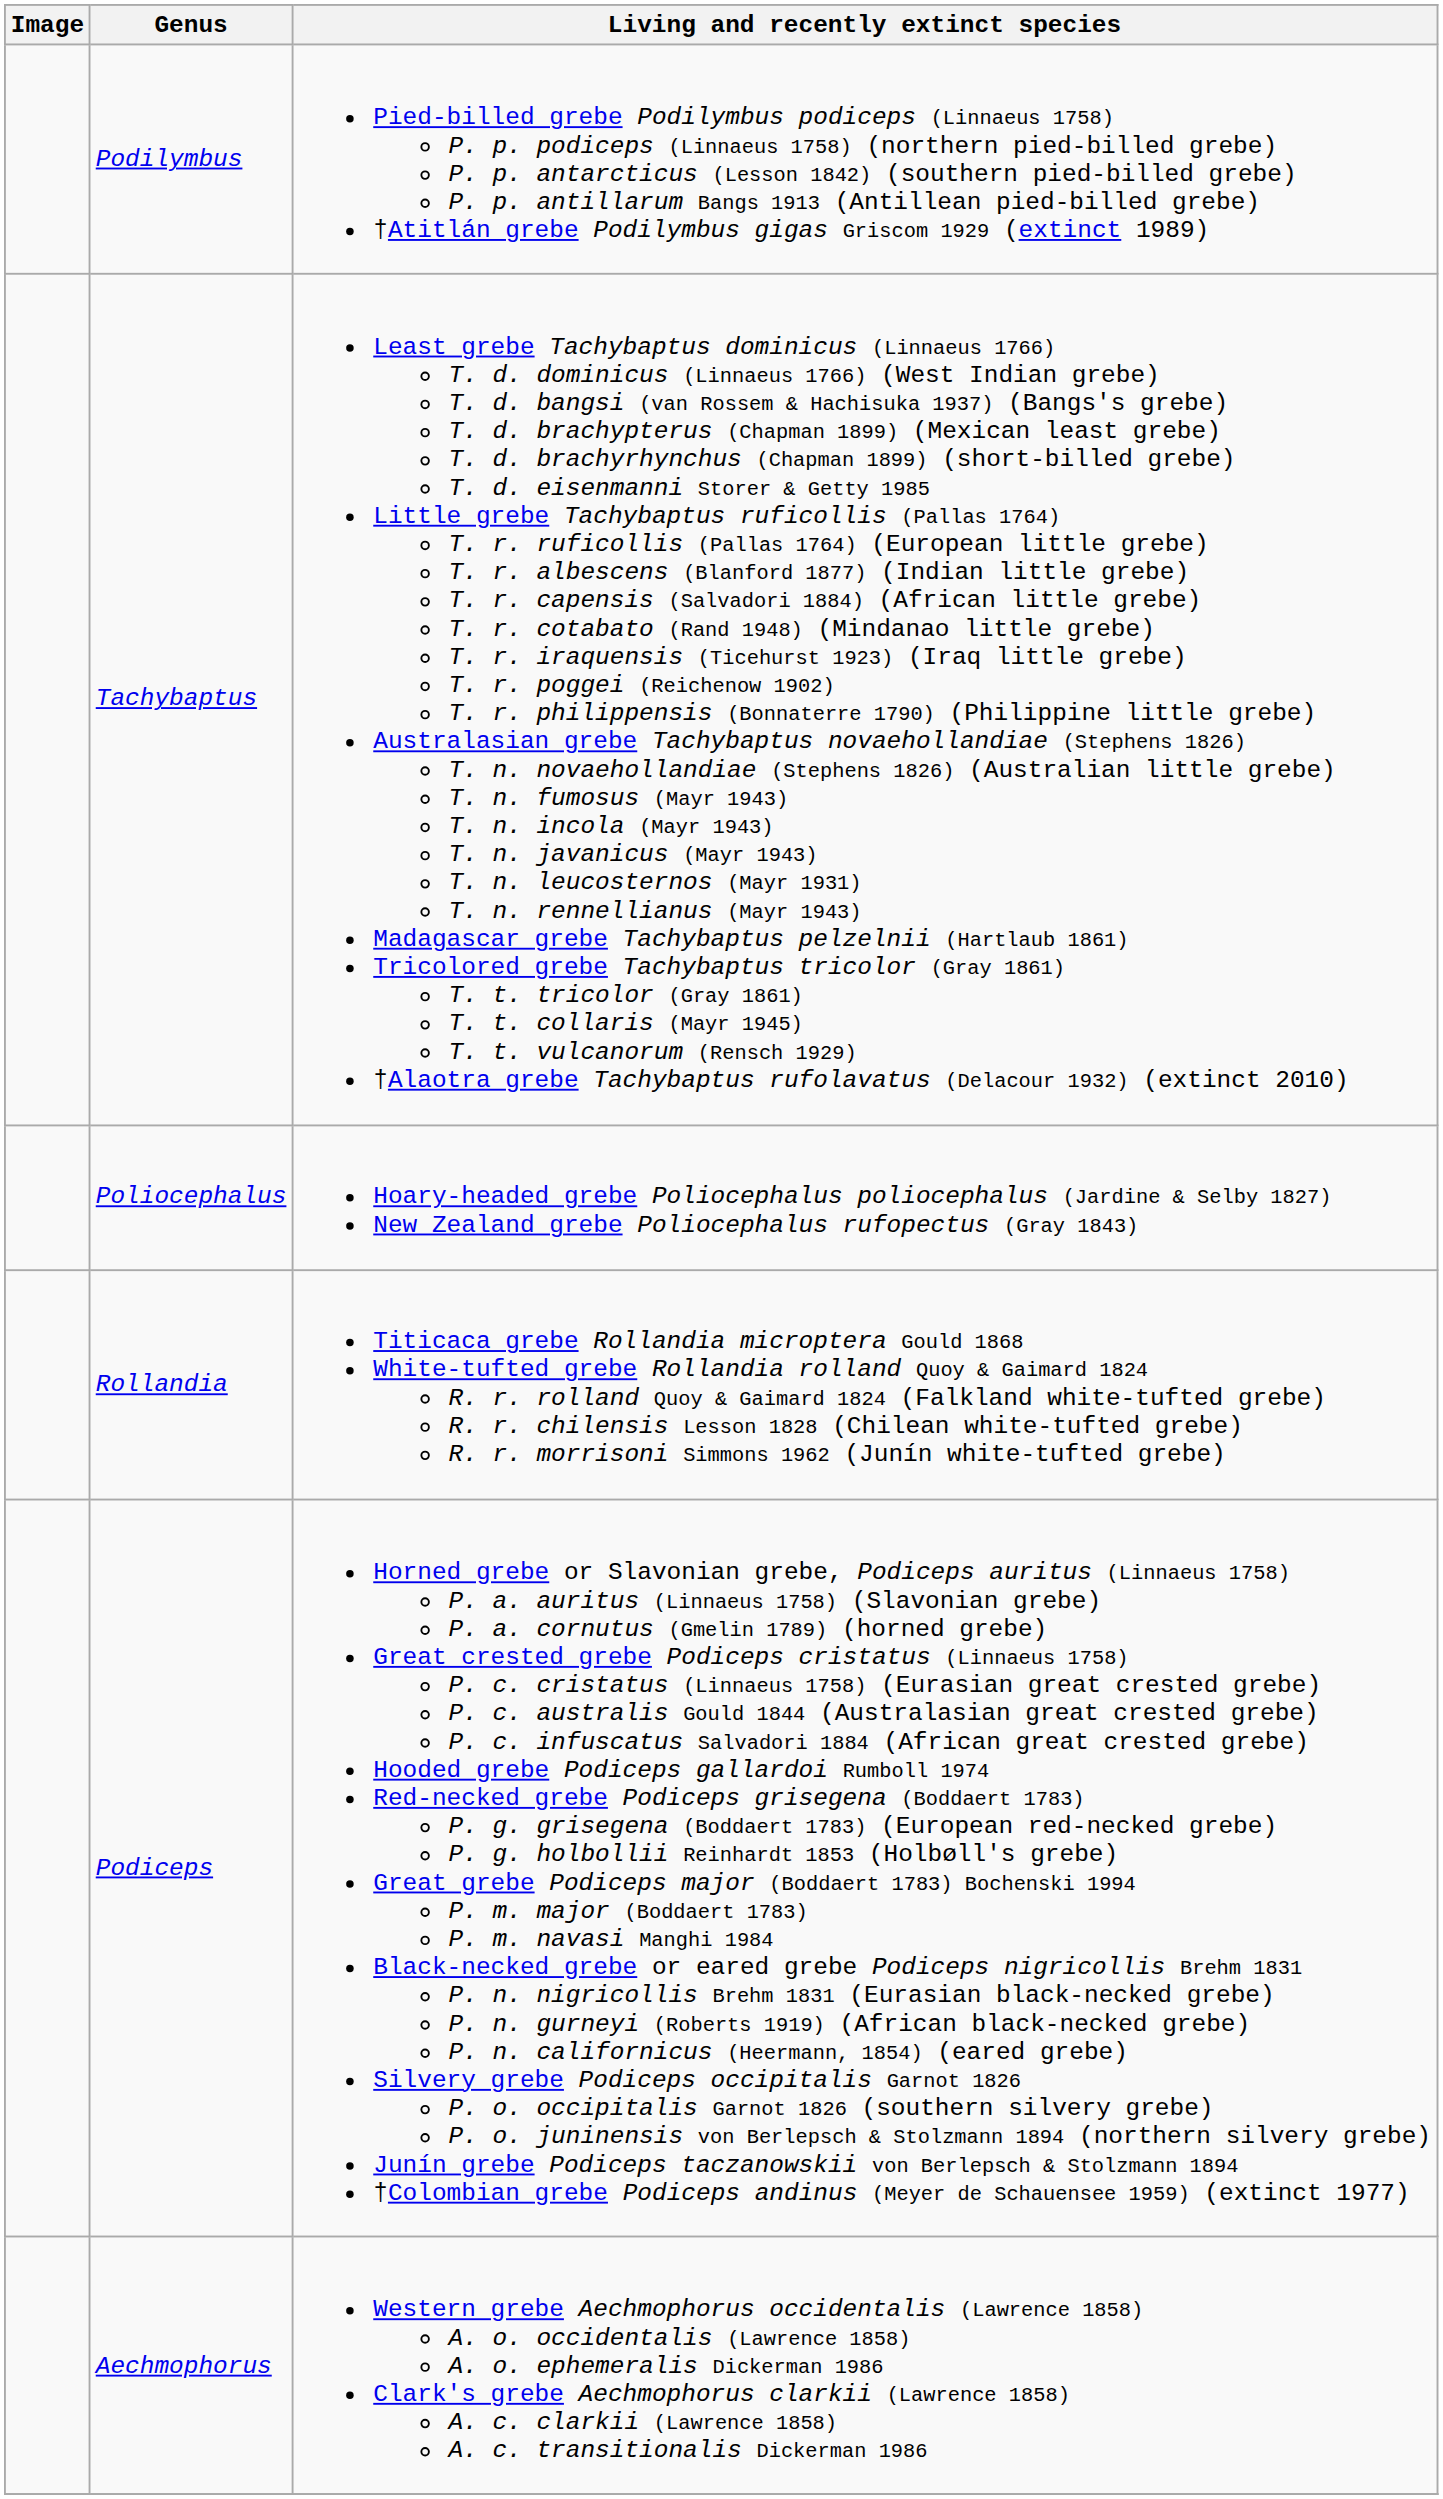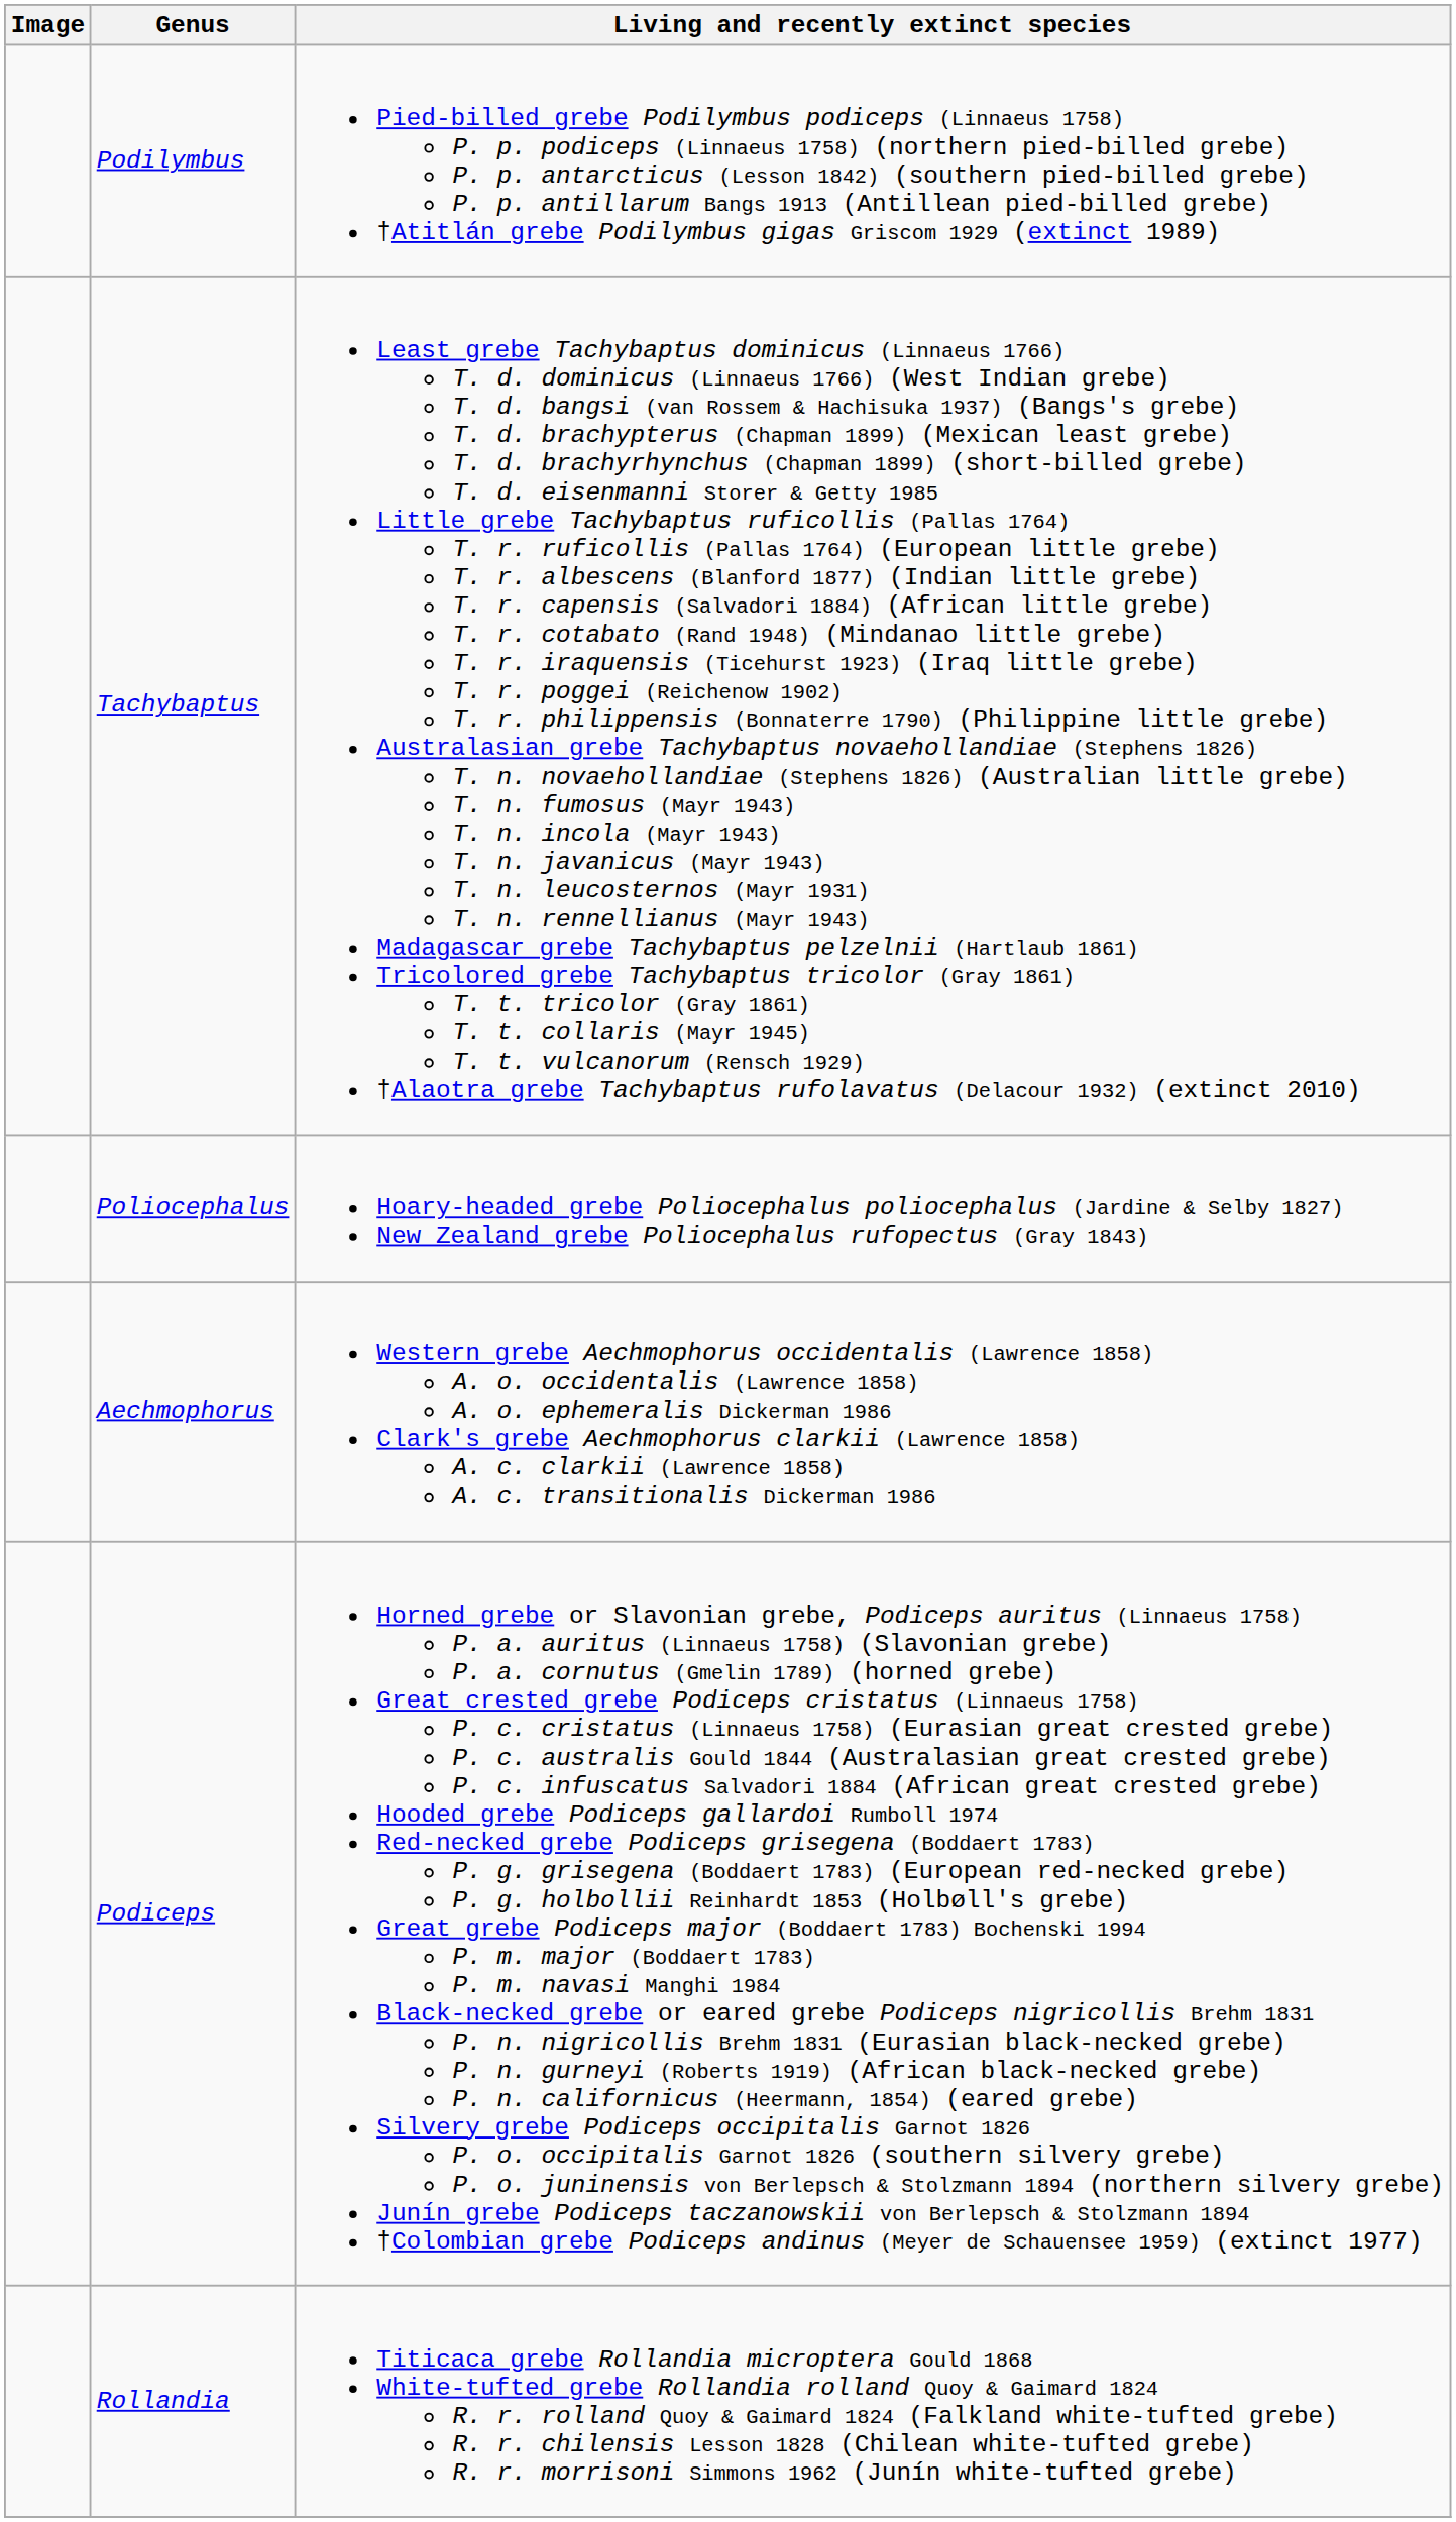rows swapped: Aechmophorus <-> Rollandia
